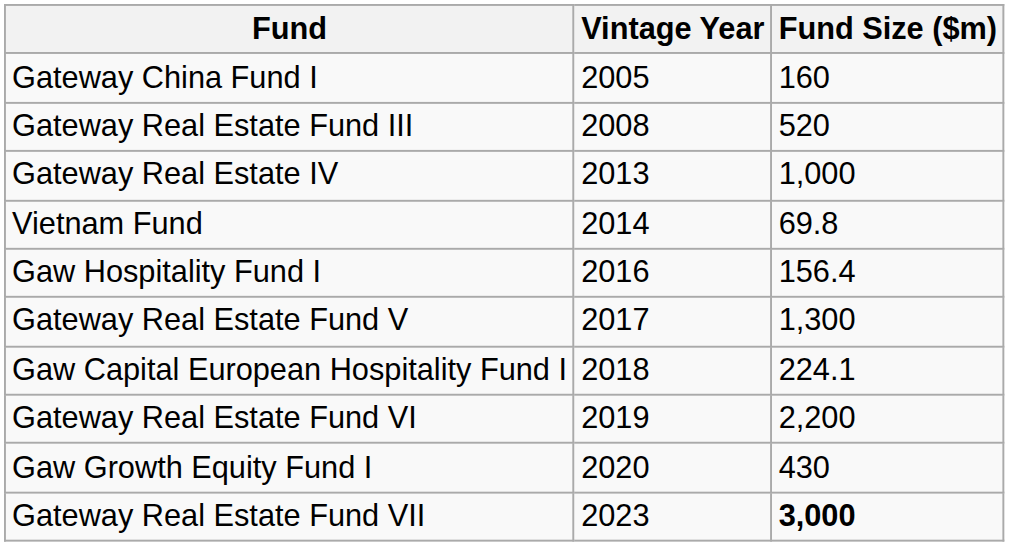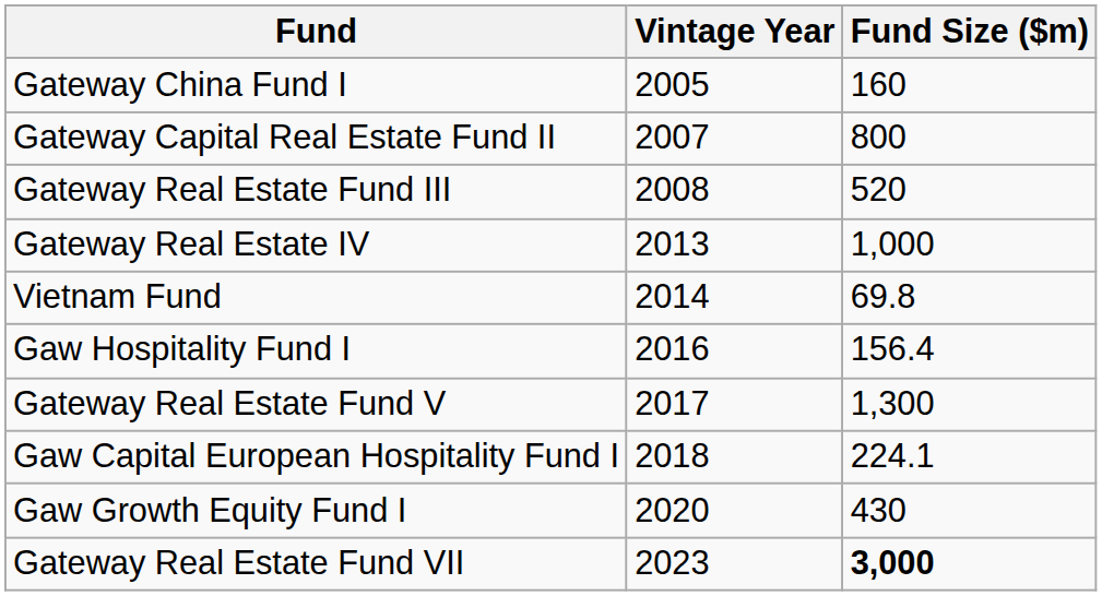+ row: Gateway Capital Real Estate Fund II | 2007 | 800
- row: Gateway Real Estate Fund VI | 2019 | 2,200
